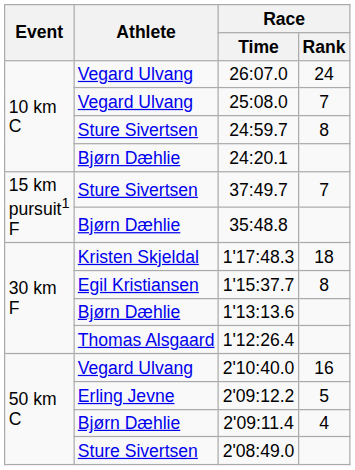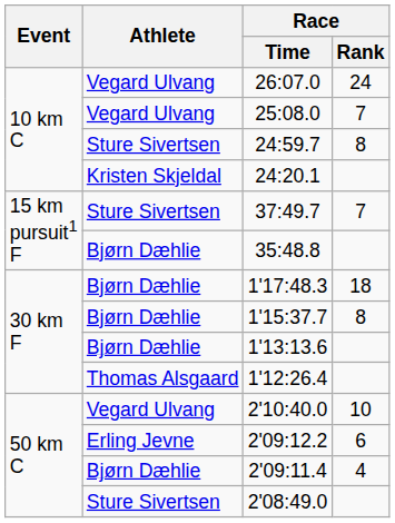24:20.1 | Athlete: Bjørn Dæhlie -> Kristen Skjeldal
1'17:48.3 | Athlete: Kristen Skjeldal -> Bjørn Dæhlie
1'15:37.7 | Athlete: Egil Kristiansen -> Bjørn Dæhlie
2'10:40.0 | Race / Rank: 16 -> 10
2'09:12.2 | Race / Rank: 5 -> 6
